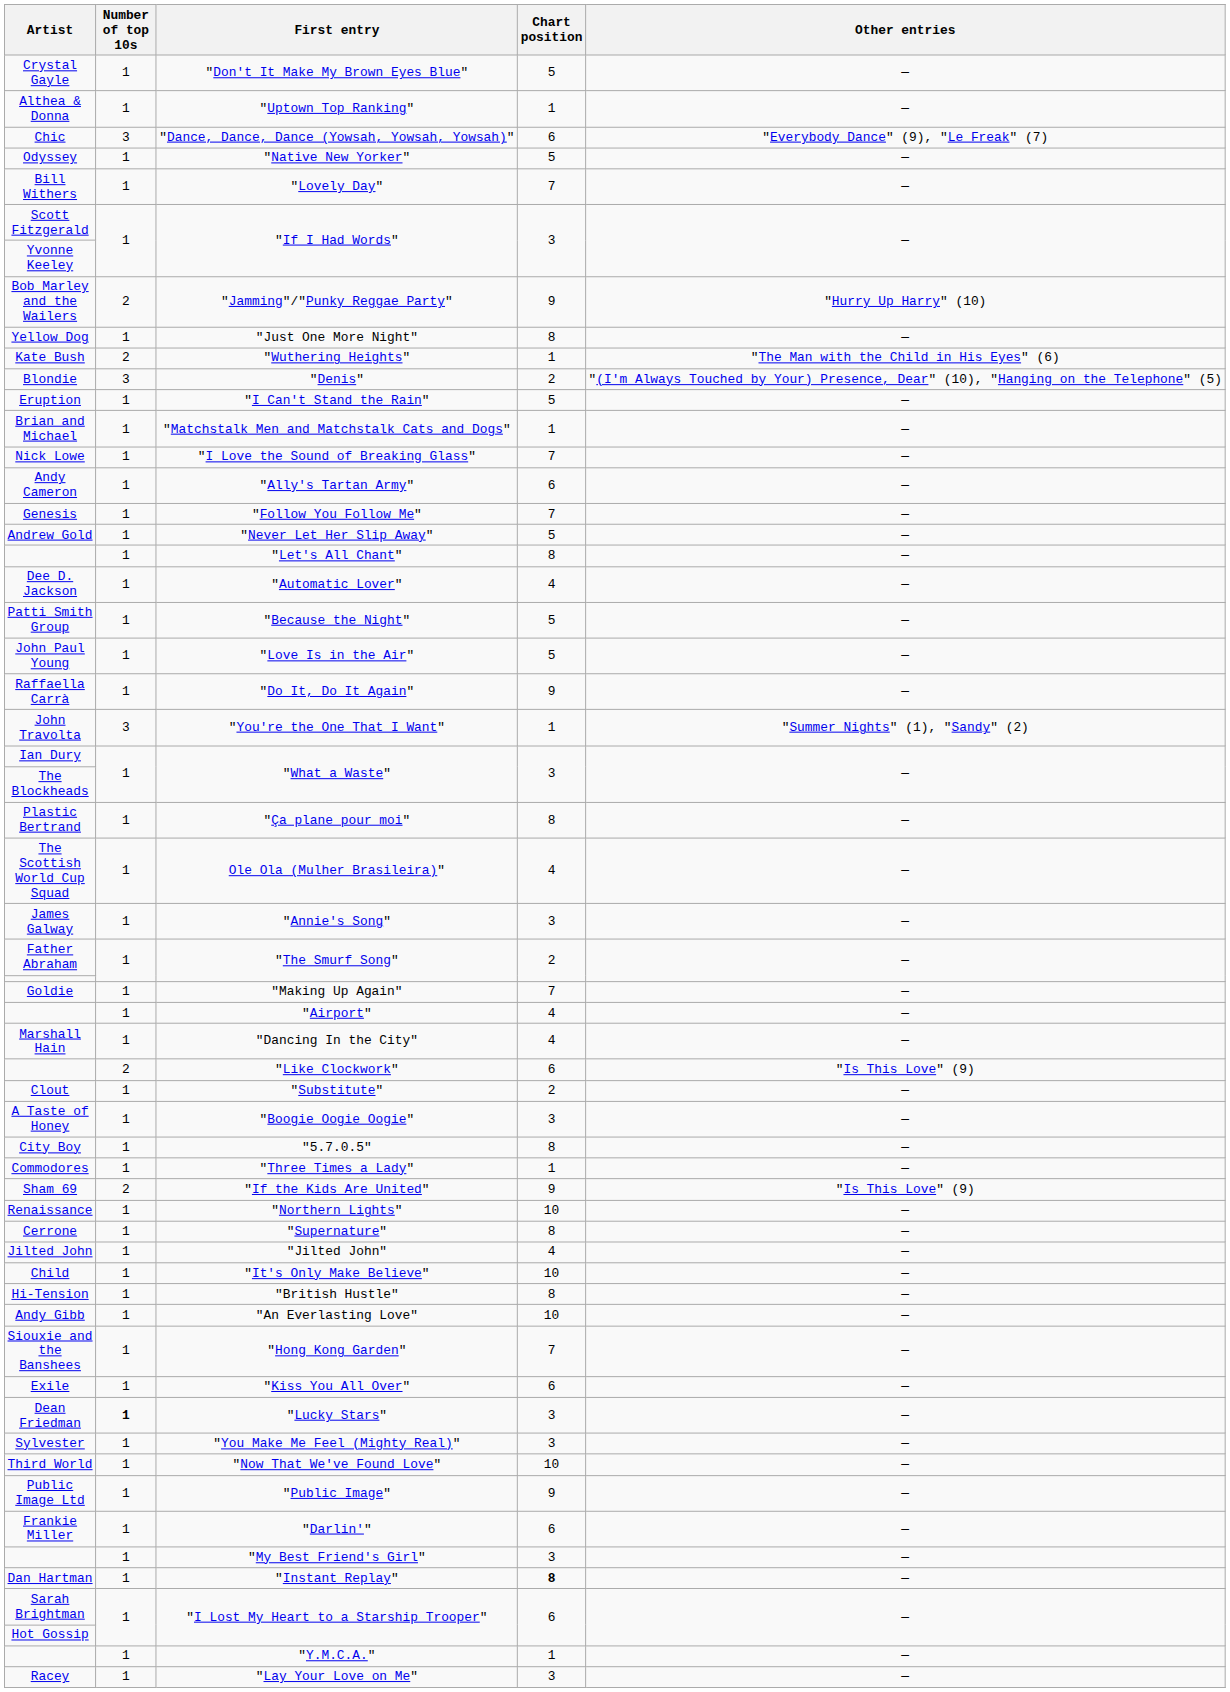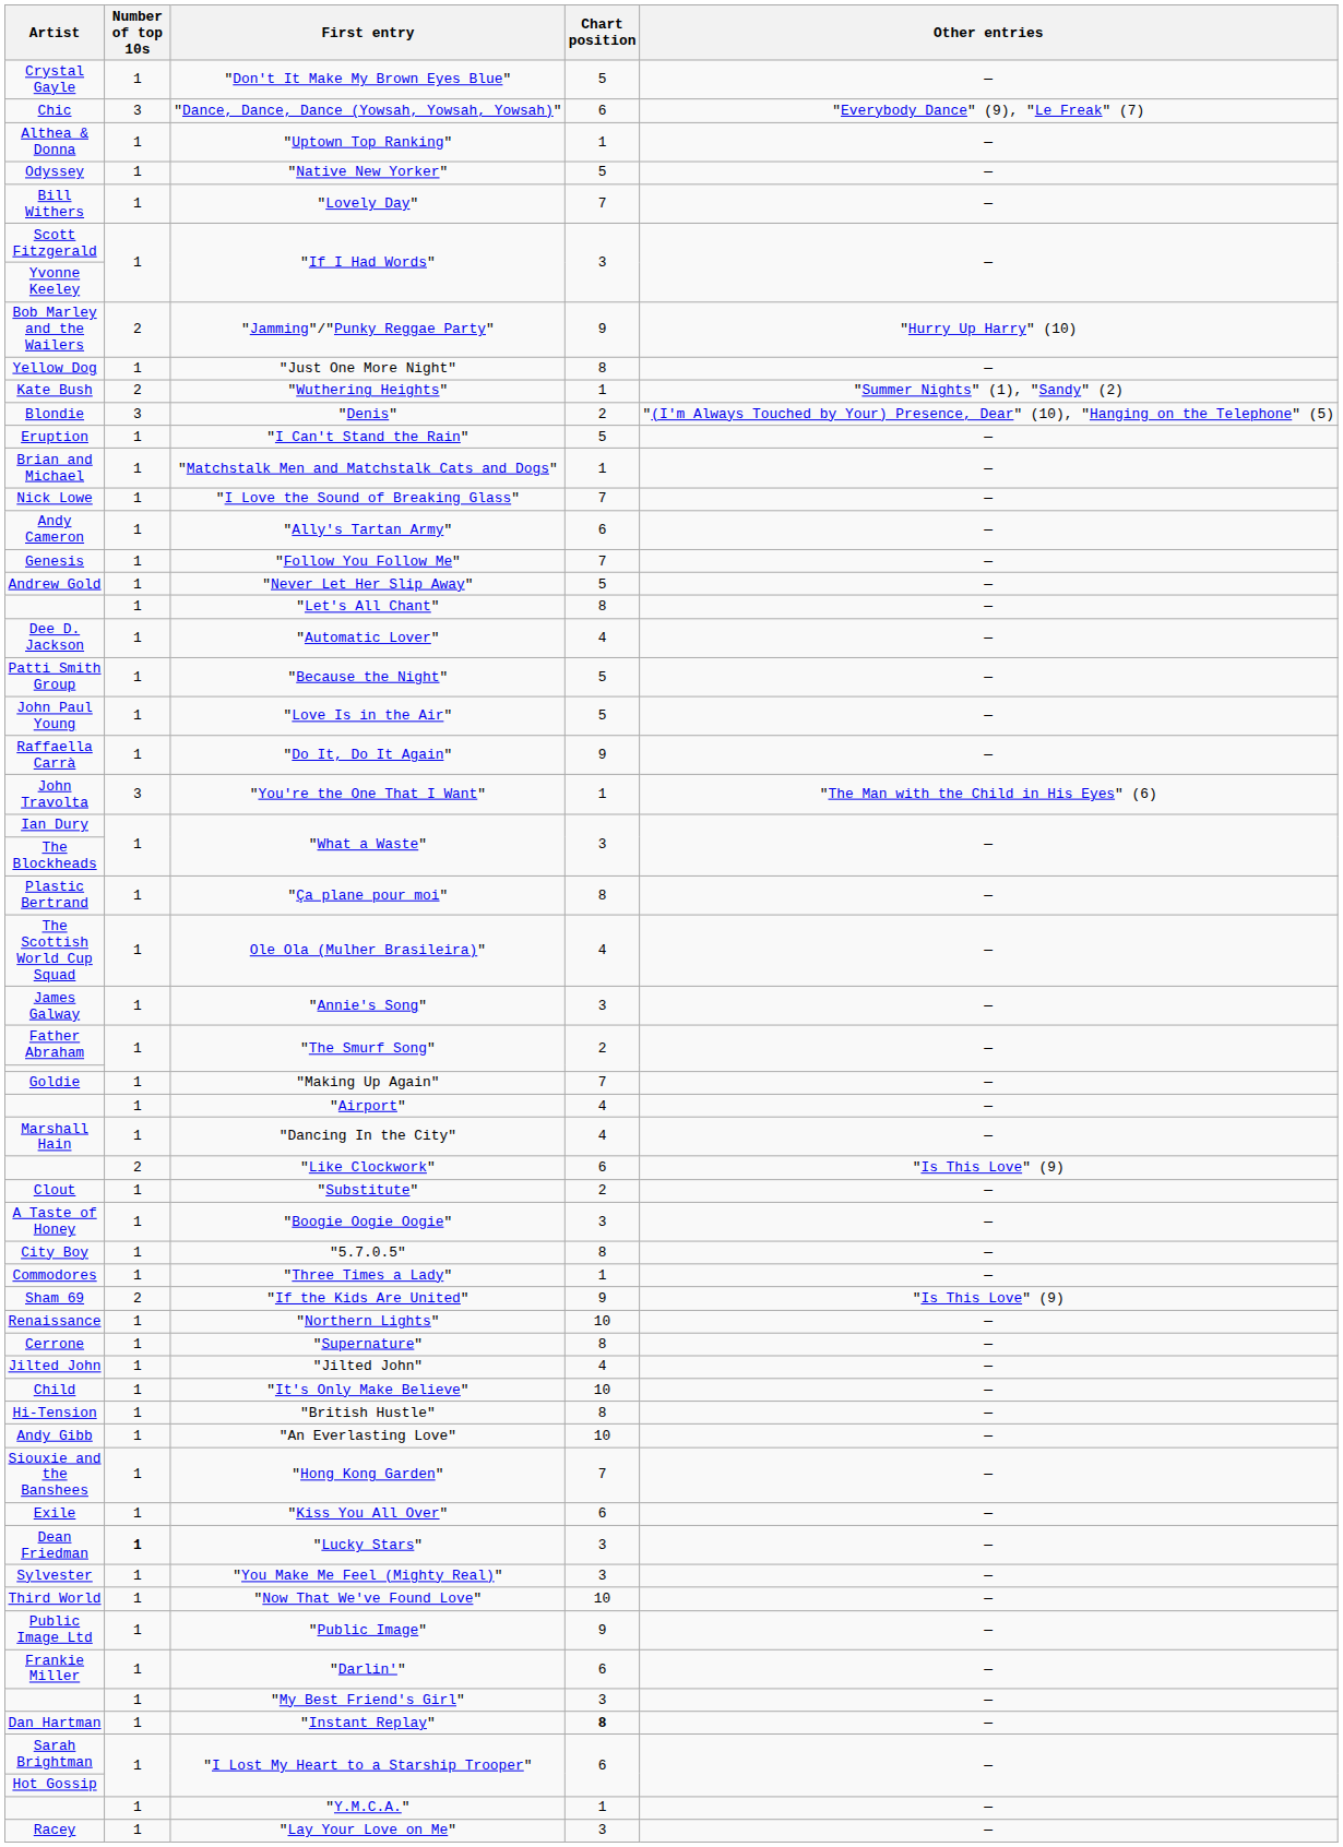rows swapped: "Dance, Dance, Dance (Yowsah, Yowsah, Yowsah)" <-> "Uptown Top Ranking"
"Wuthering Heights" | Other entries: "The Man with the Child in His Eyes" (6) -> "Summer Nights" (1), "Sandy" (2)
"You're the One That I Want" | Other entries: "Summer Nights" (1), "Sandy" (2) -> "The Man with the Child in His Eyes" (6)
